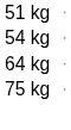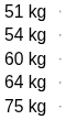+ row: 60 kg
